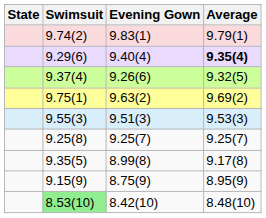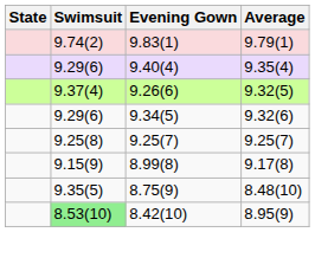9.40(4) | Average: bold -> normal
- row: 9.75(1) | 9.63(2) | 9.69(2)
- row: 9.55(3) | 9.51(3) | 9.53(3)
+ row: 9.29(6) | 9.34(5) | 9.32(6)
8.99(8) | Swimsuit: 9.35(5) -> 9.15(9)
8.75(9) | Swimsuit: 9.15(9) -> 9.35(5)
8.75(9) | Average: 8.95(9) -> 8.48(10)
8.42(10) | Average: 8.48(10) -> 8.95(9)
